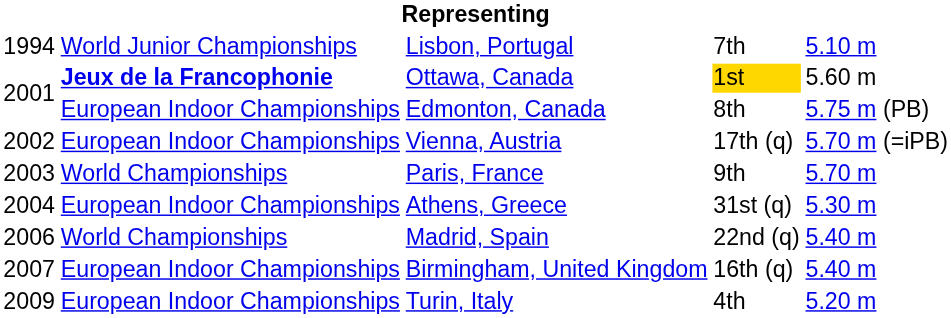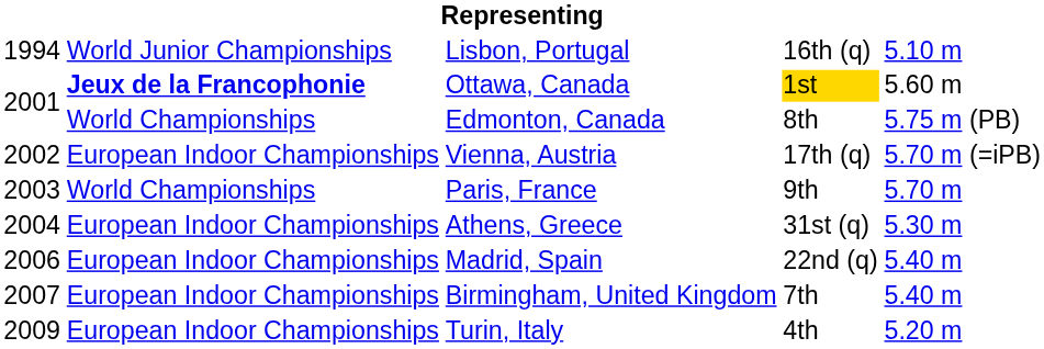Lisbon, Portugal | column 4: 7th -> 16th (q)
Edmonton, Canada | column 2: European Indoor Championships -> World Championships
Madrid, Spain | column 2: World Championships -> European Indoor Championships
Birmingham, United Kingdom | column 4: 16th (q) -> 7th
